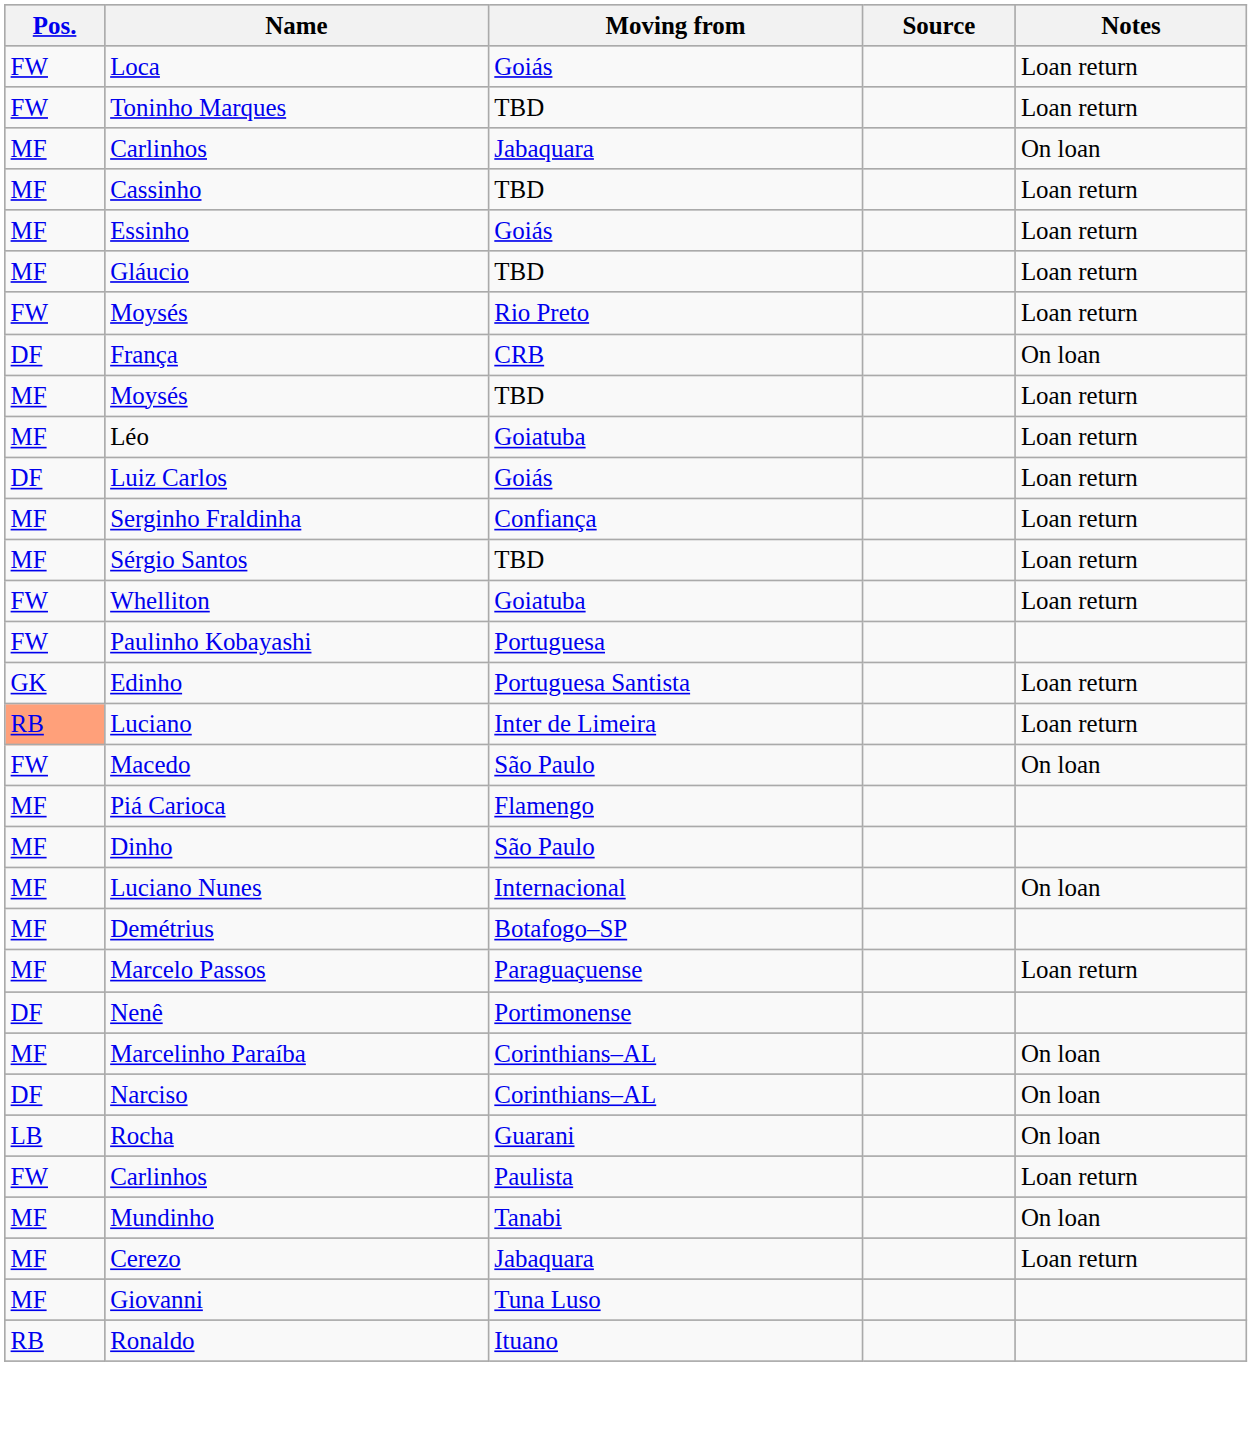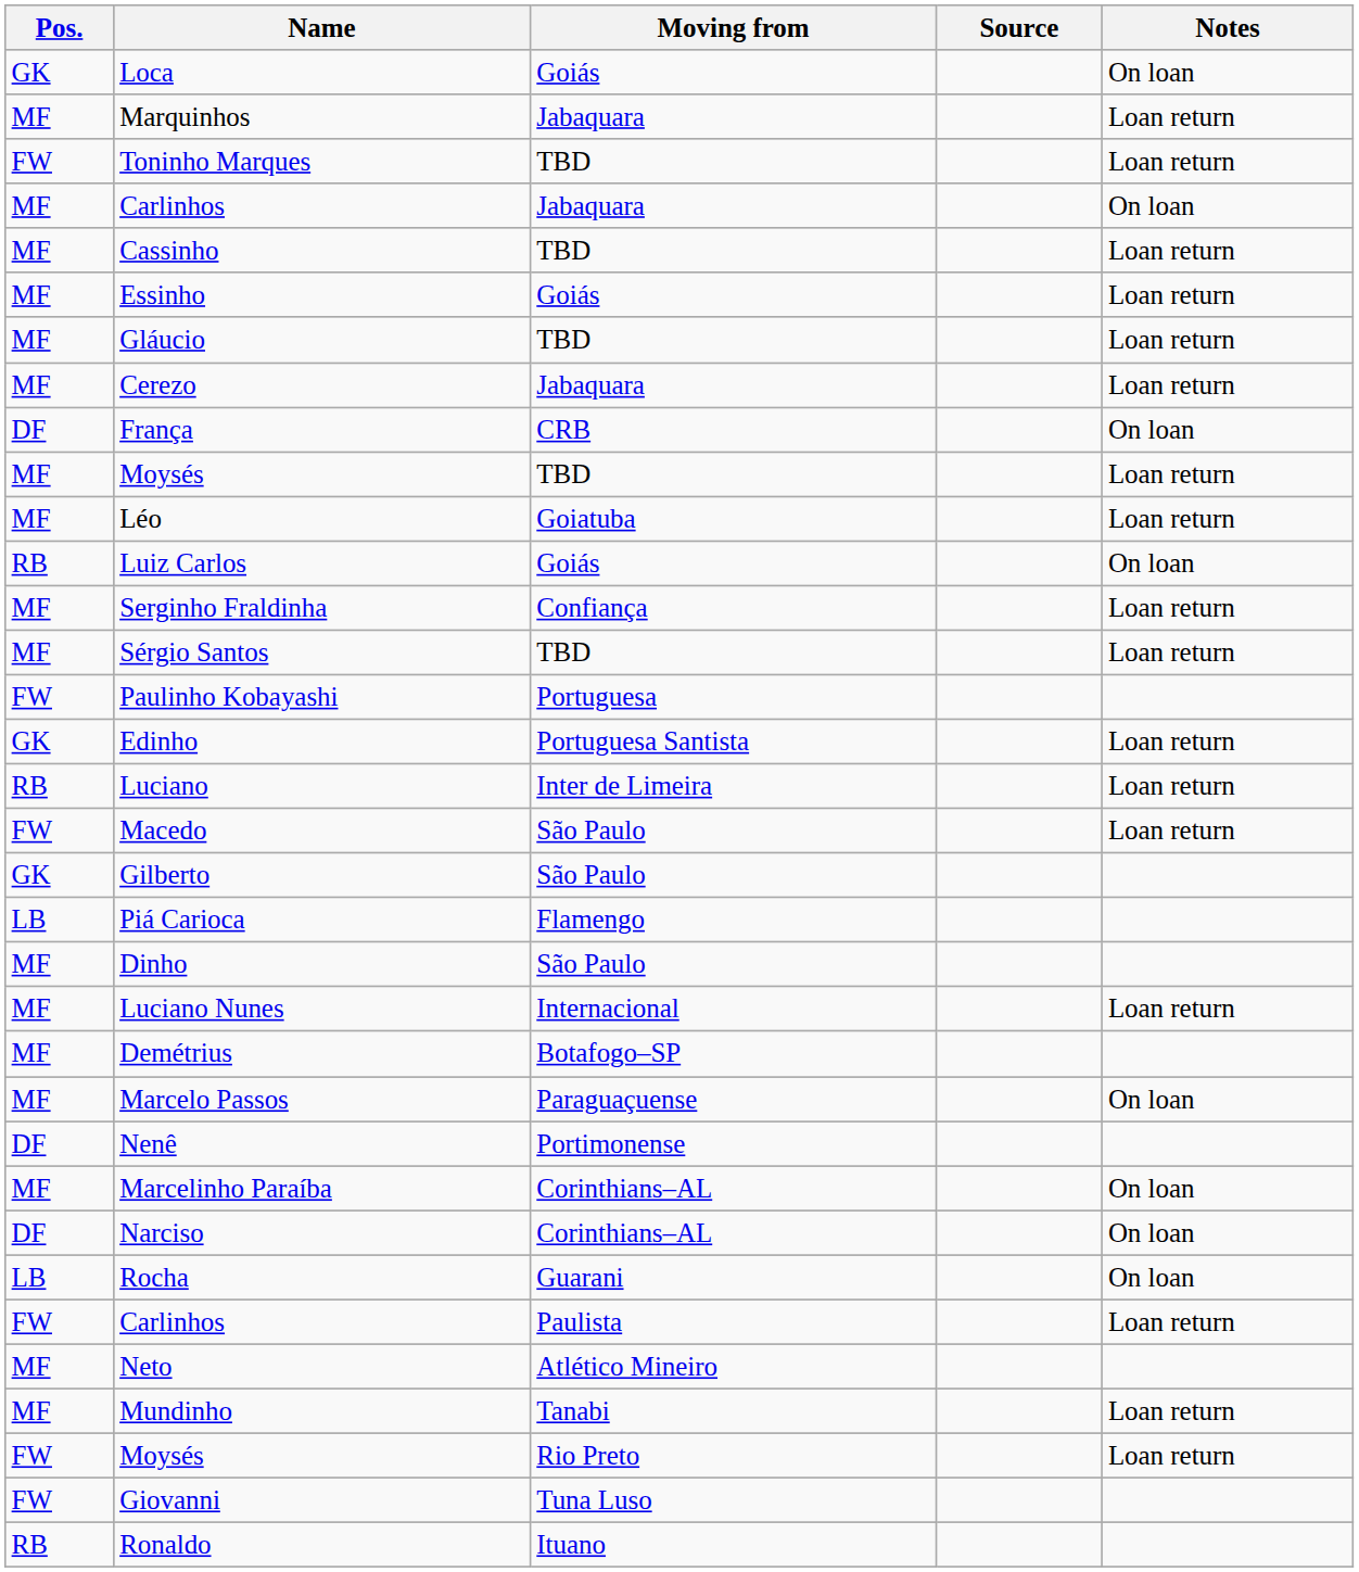Loca | Pos.: FW -> GK
Loca | Notes: Loan return -> On loan
+ row: MF | Marquinhos | Jabaquara | Loan return
rows swapped: Cerezo <-> Moysés / Rio Preto
Luiz Carlos | Pos.: DF -> RB
Luiz Carlos | Notes: Loan return -> On loan
- row: FW | Whelliton | Goiatuba | Loan return
Luciano | Pos.: lightsalmon background -> no background
Macedo | Notes: On loan -> Loan return
+ row: GK | Gilberto | São Paulo
Piá Carioca | Pos.: MF -> LB
Luciano Nunes | Notes: On loan -> Loan return
Marcelo Passos | Notes: Loan return -> On loan
+ row: MF | Neto | Atlético Mineiro
Mundinho | Notes: On loan -> Loan return
Giovanni | Pos.: MF -> FW
